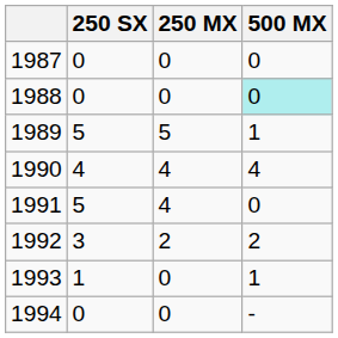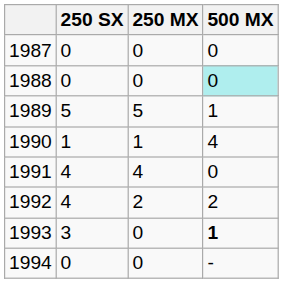1990 | 250 SX: 4 -> 1
1990 | 250 MX: 4 -> 1
1991 | 250 SX: 5 -> 4
1992 | 250 SX: 3 -> 4
1993 | 250 SX: 1 -> 3
1993 | 500 MX: normal -> bold
